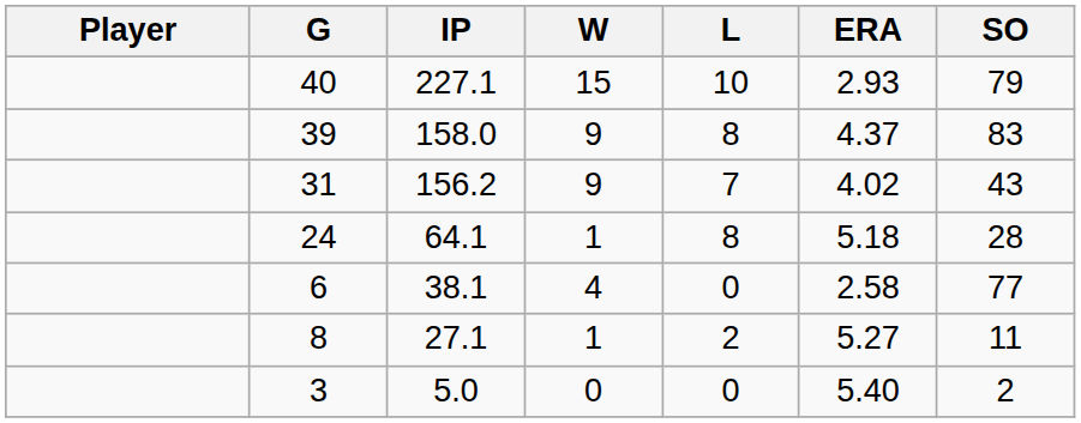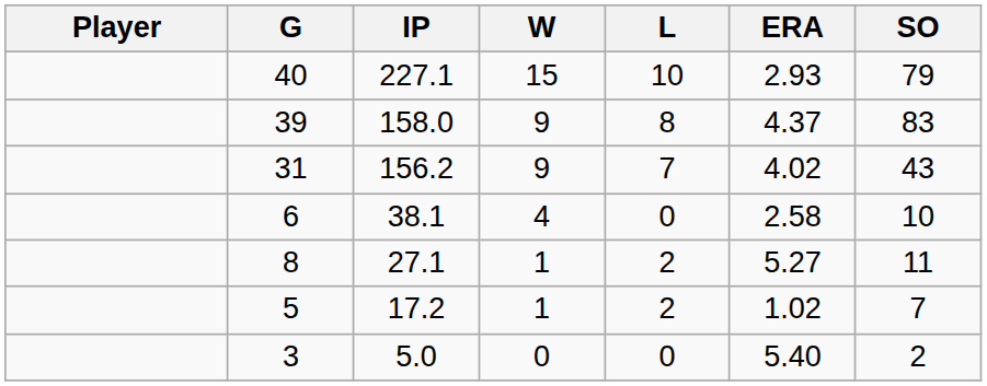- row: 24 | 64.1 | 1 | 8 | 5.18 | 28
6 | SO: 77 -> 10
+ row: 5 | 17.2 | 1 | 2 | 1.02 | 7
